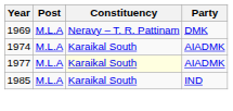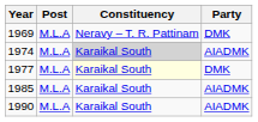1974 | Constituency: no background -> lightgrey background
1977 | Party: AIADMK -> DMK
1985 | Party: IND -> AIADMK
+ row: 1990 | M.L.A | Karaikal South | AIADMK
